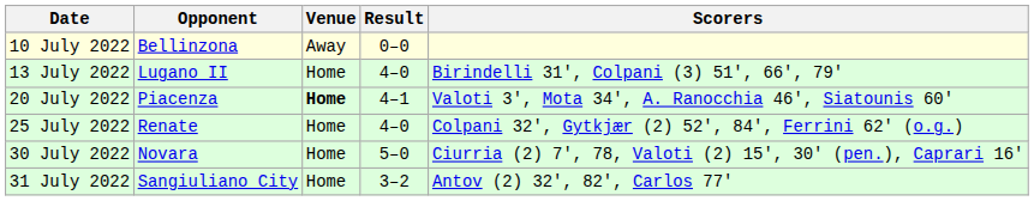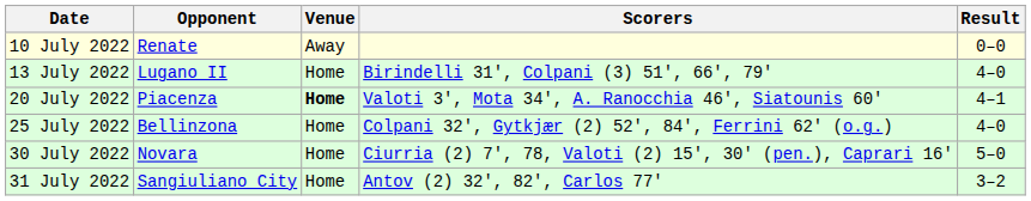columns swapped: Result <-> Scorers
10 July 2022 | Opponent: Bellinzona -> Renate
25 July 2022 | Opponent: Renate -> Bellinzona
